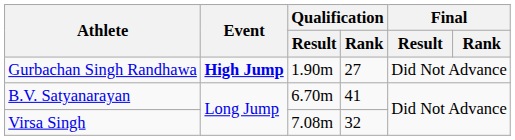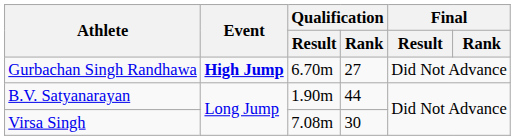Gurbachan Singh Randhawa | Qualification / Result: 1.90m -> 6.70m
B.V. Satyanarayan | Qualification / Result: 6.70m -> 1.90m
B.V. Satyanarayan | Qualification / Rank: 41 -> 44
Virsa Singh | Qualification / Rank: 32 -> 30
